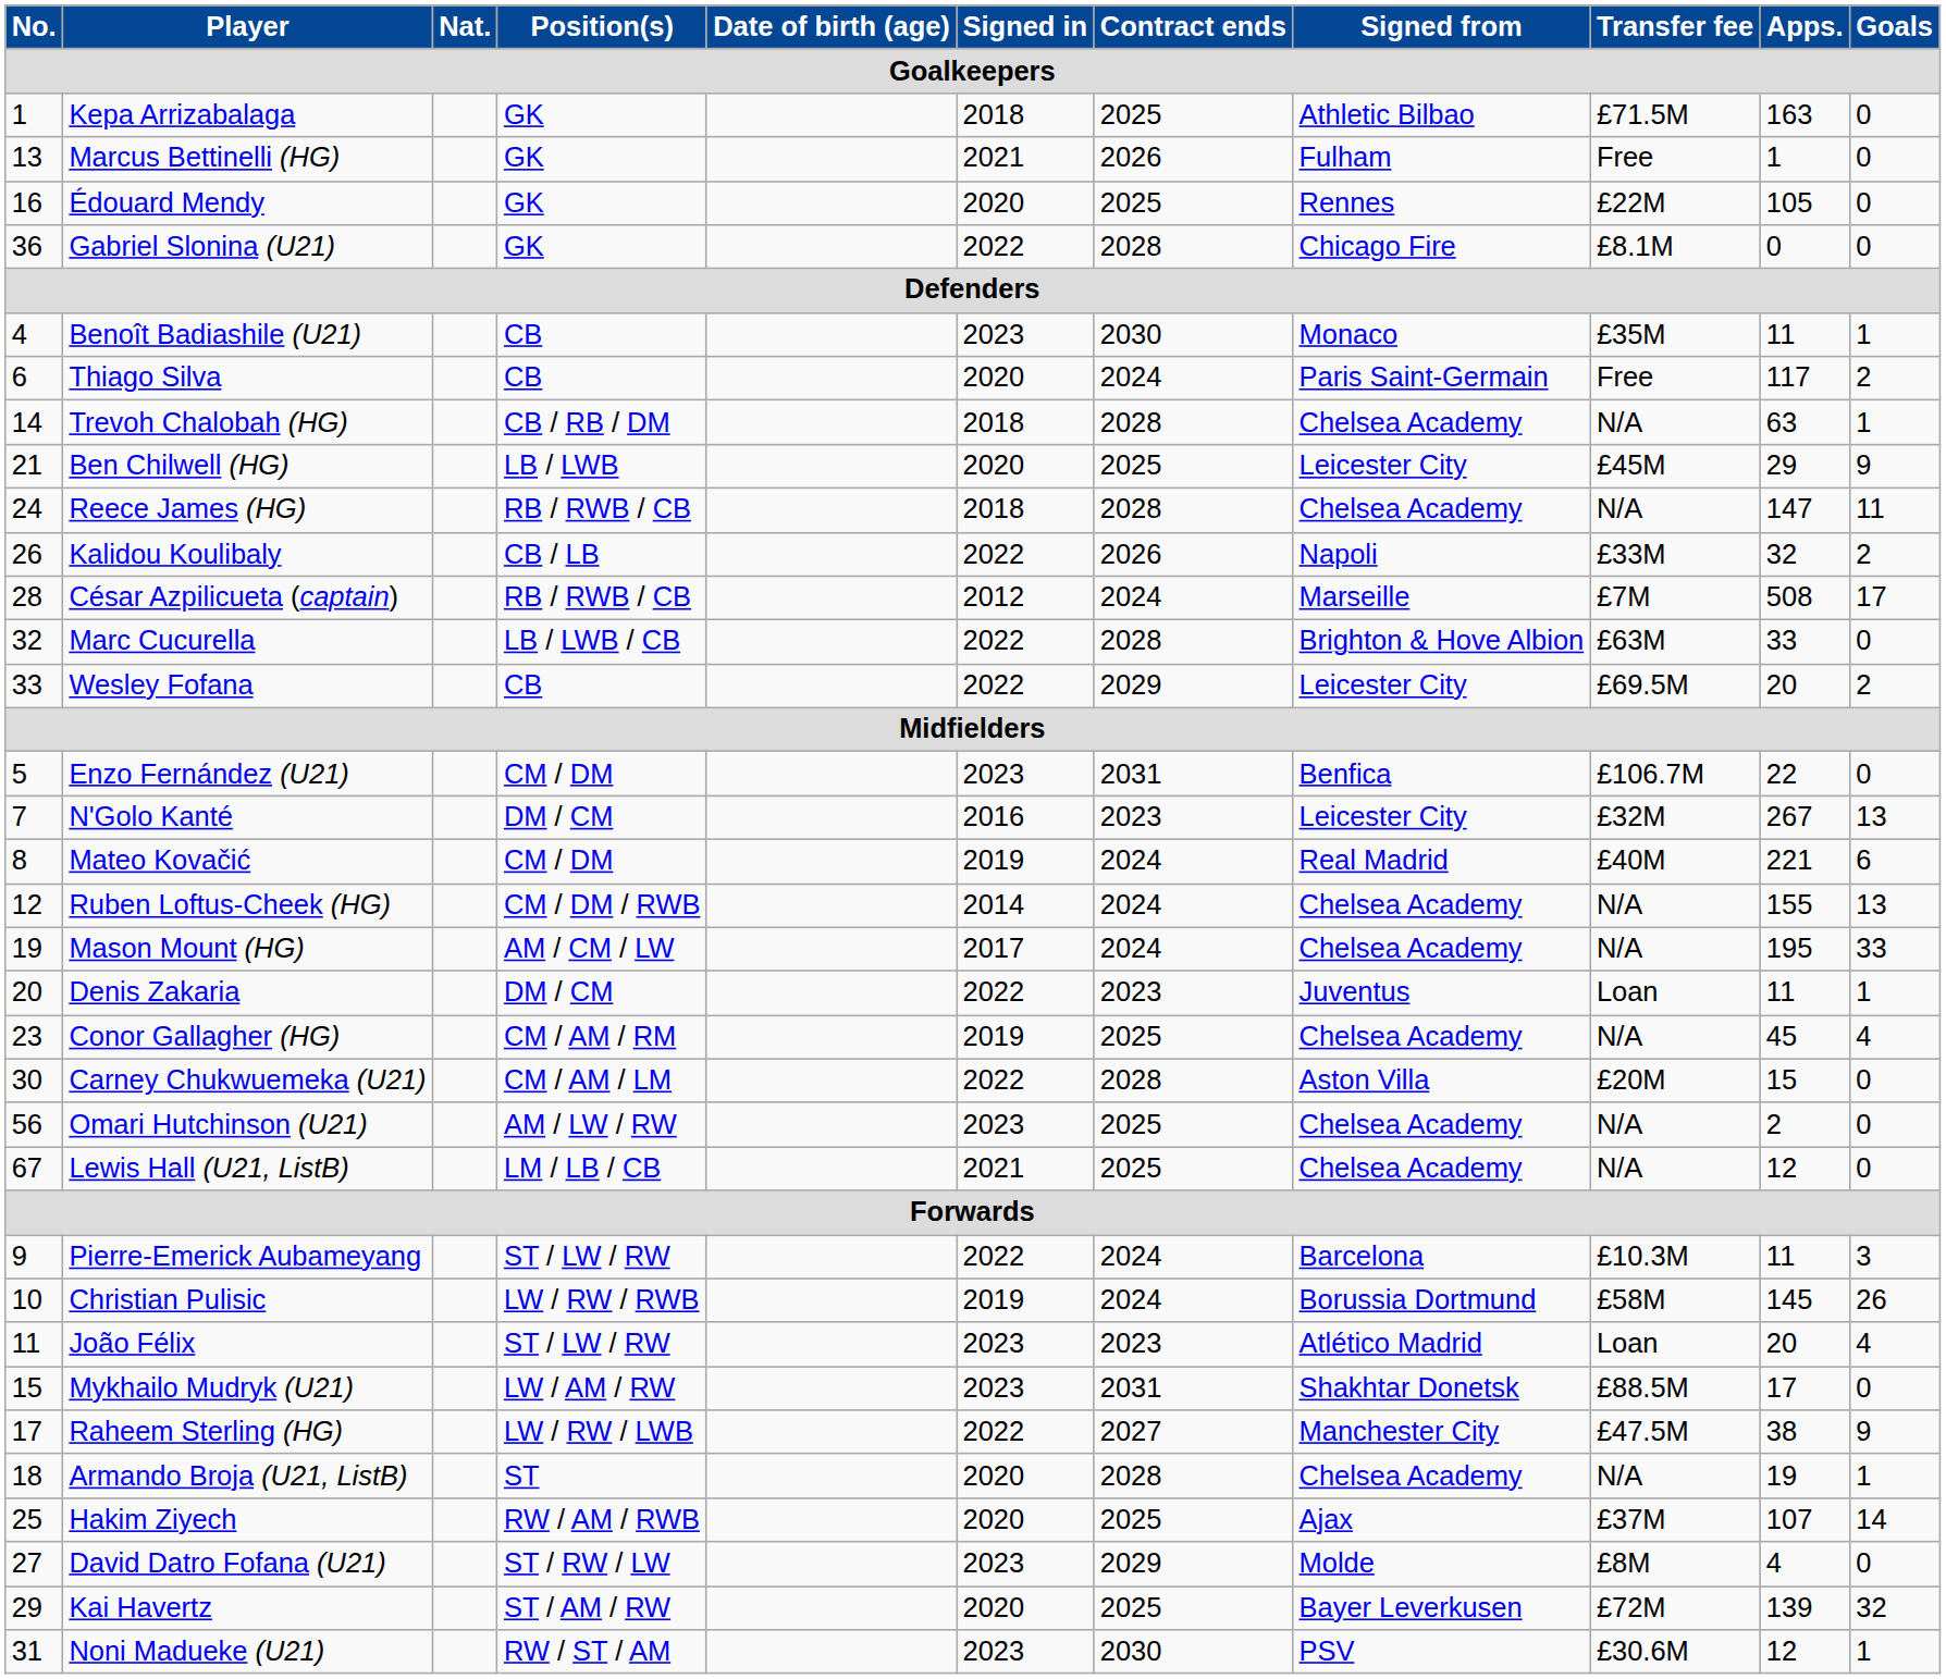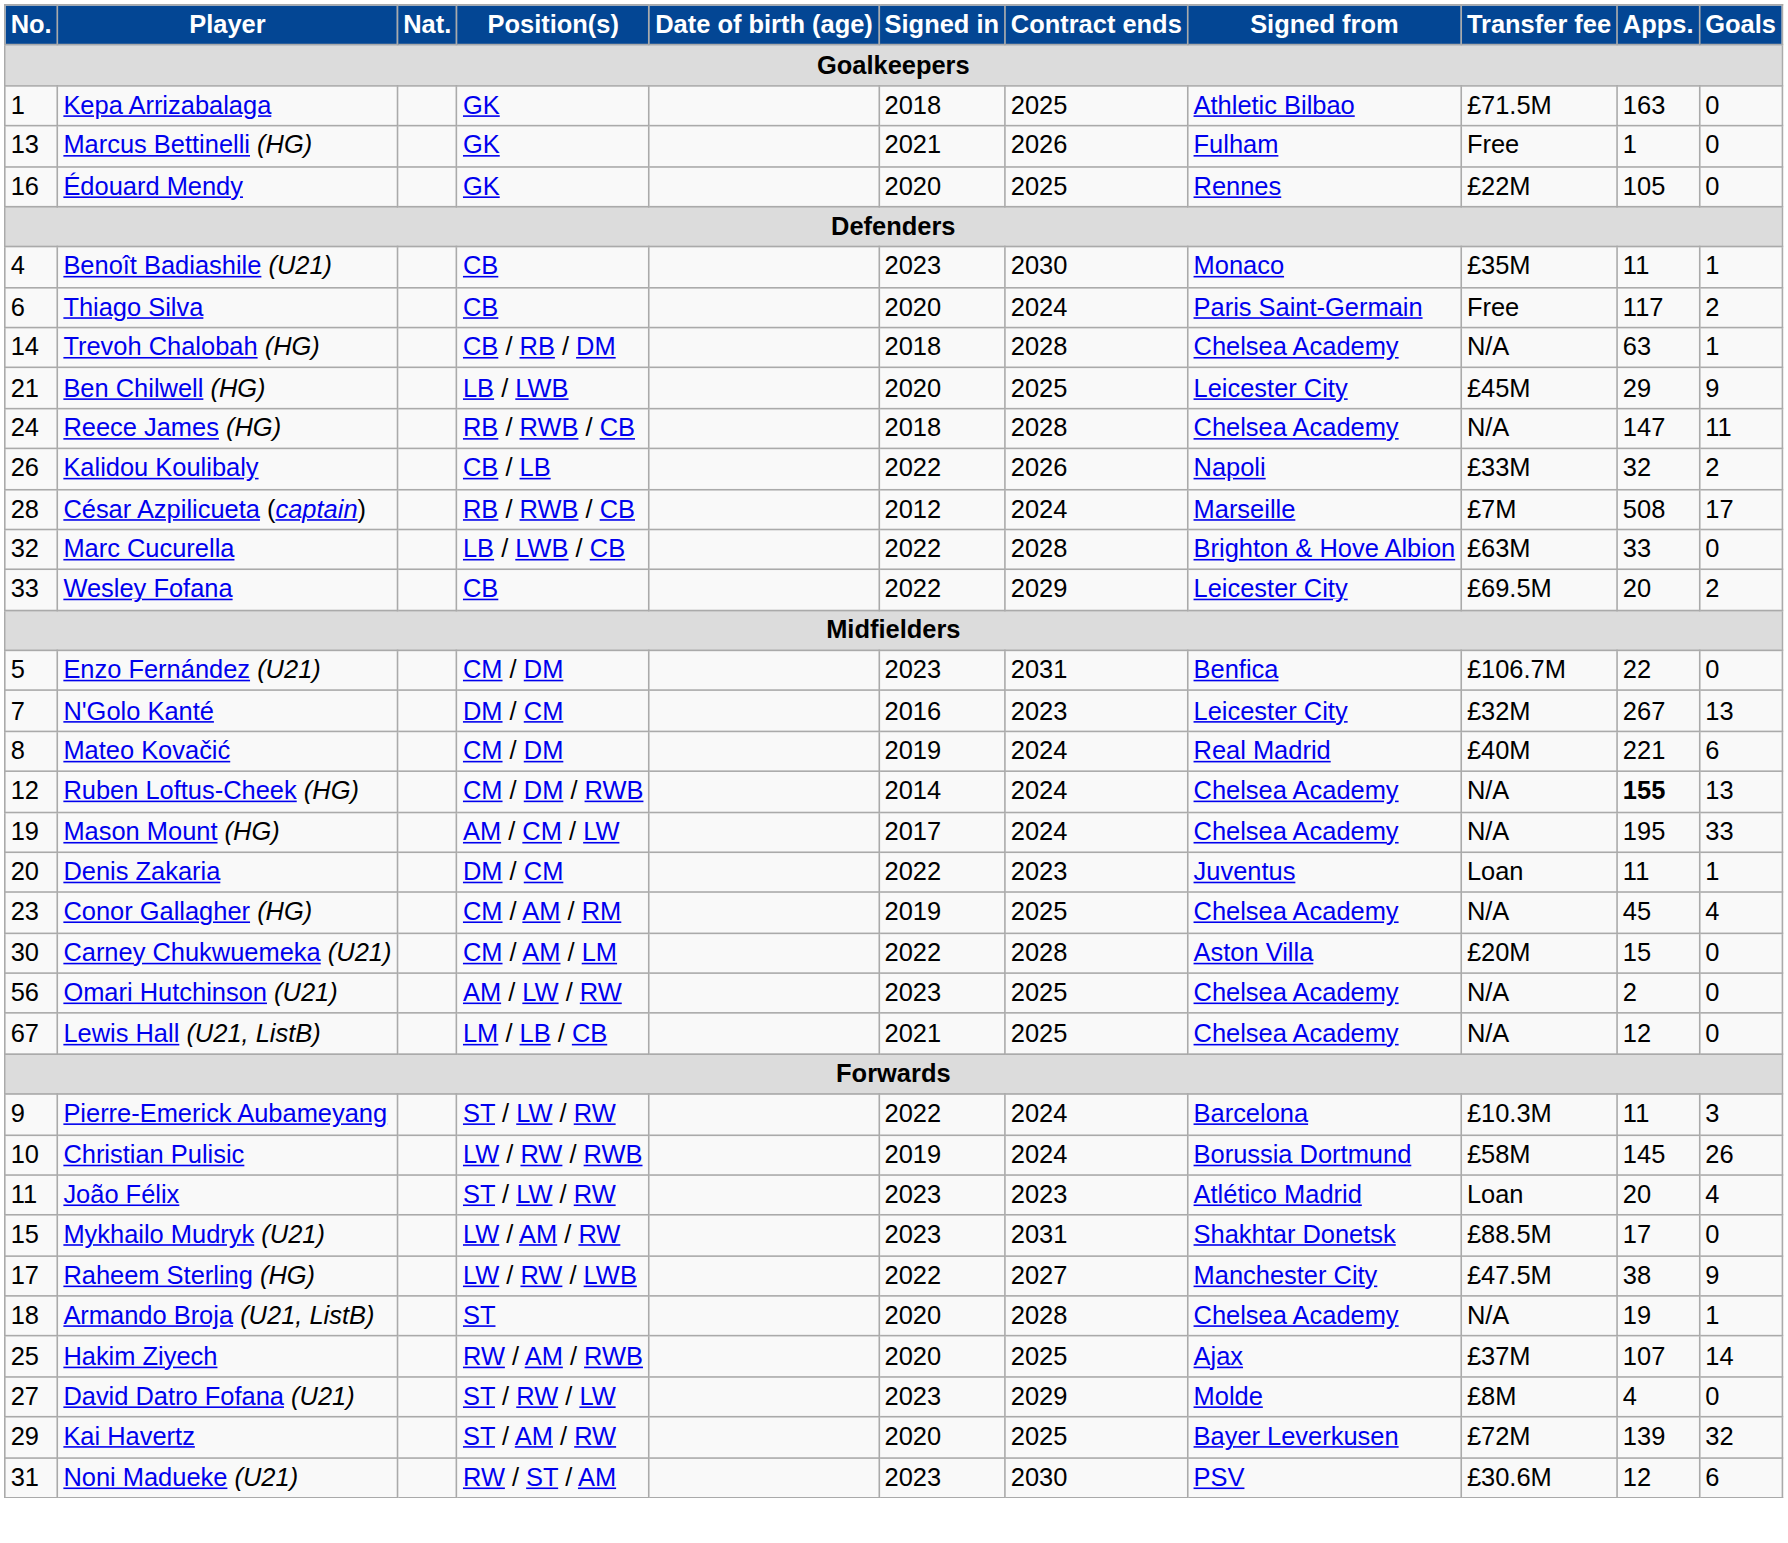- row: 36 | Gabriel Slonina (U21) | GK | 2022 | 2028 | Chicago Fire | £8.1M | 0 | 0
Ruben Loftus-Cheek (HG) | Apps.: normal -> bold
Noni Madueke (U21) | Goals: 1 -> 6
